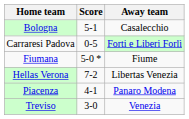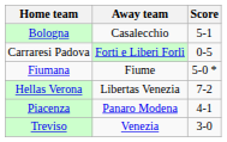columns swapped: Score <-> Away team
